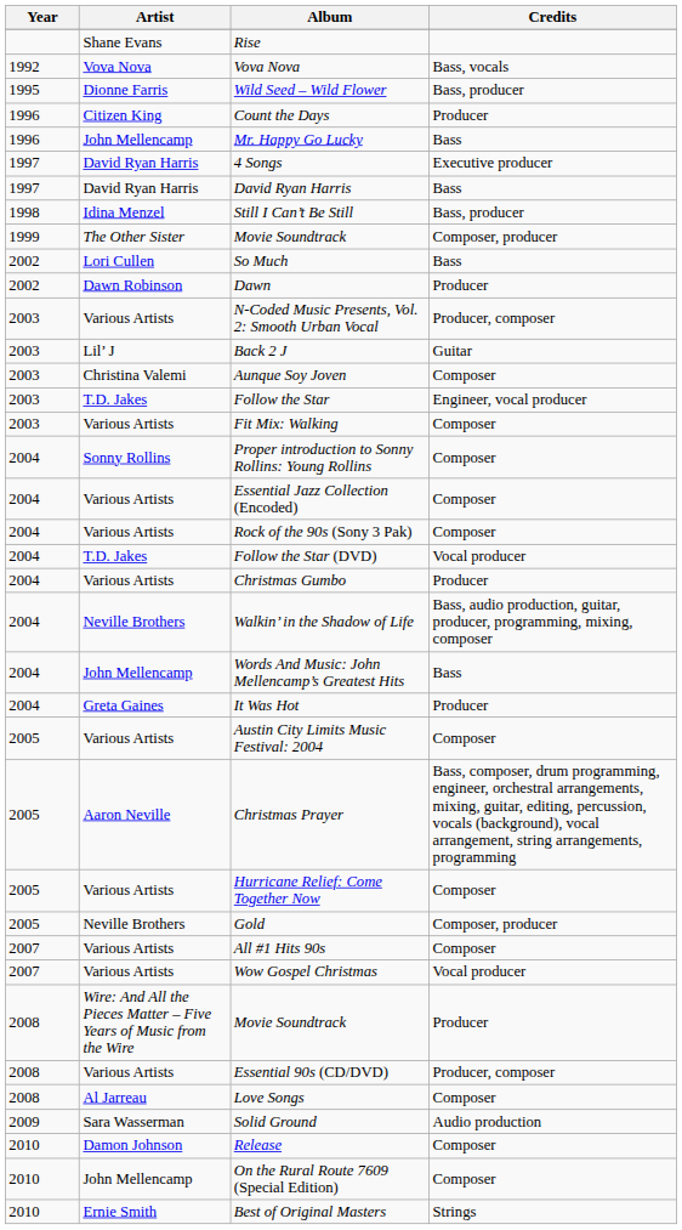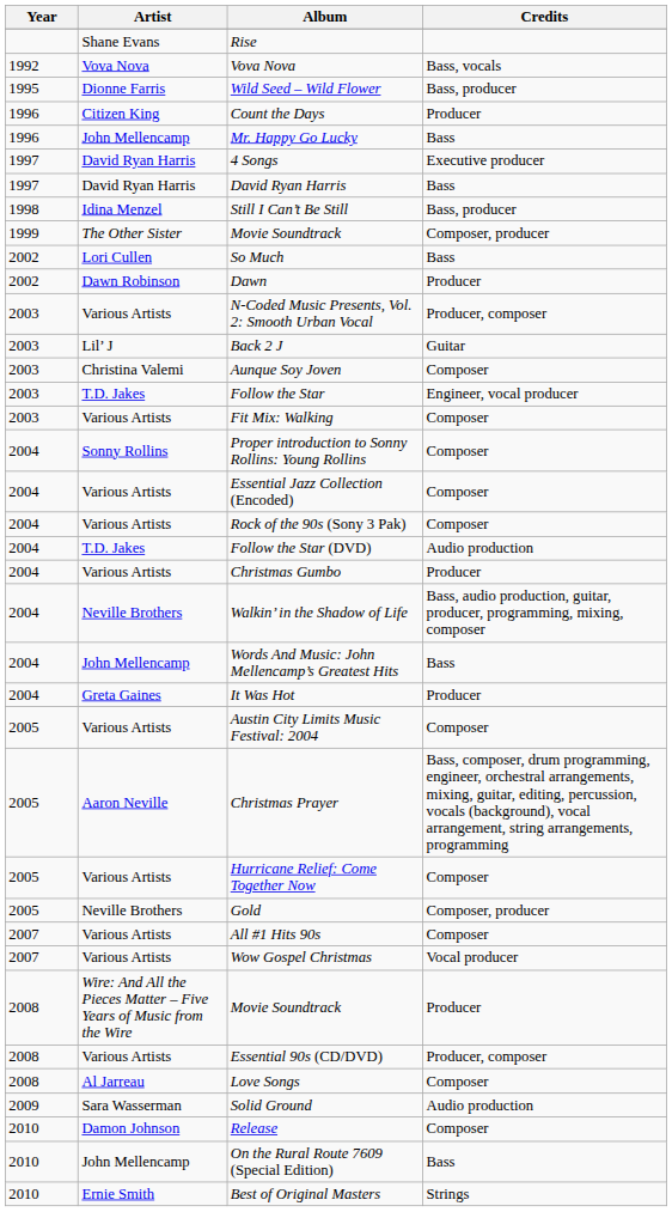Follow the Star (DVD) | Credits: Vocal producer -> Audio production
On the Rural Route 7609 (Special Edition) | Credits: Composer -> Bass
